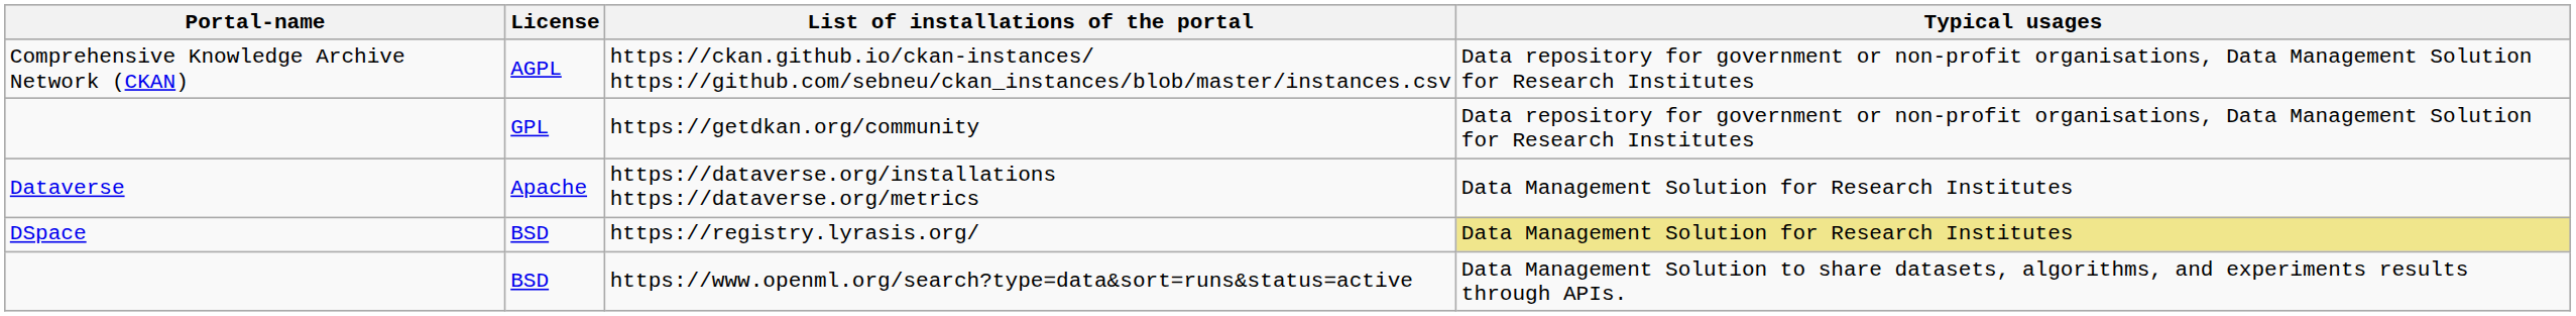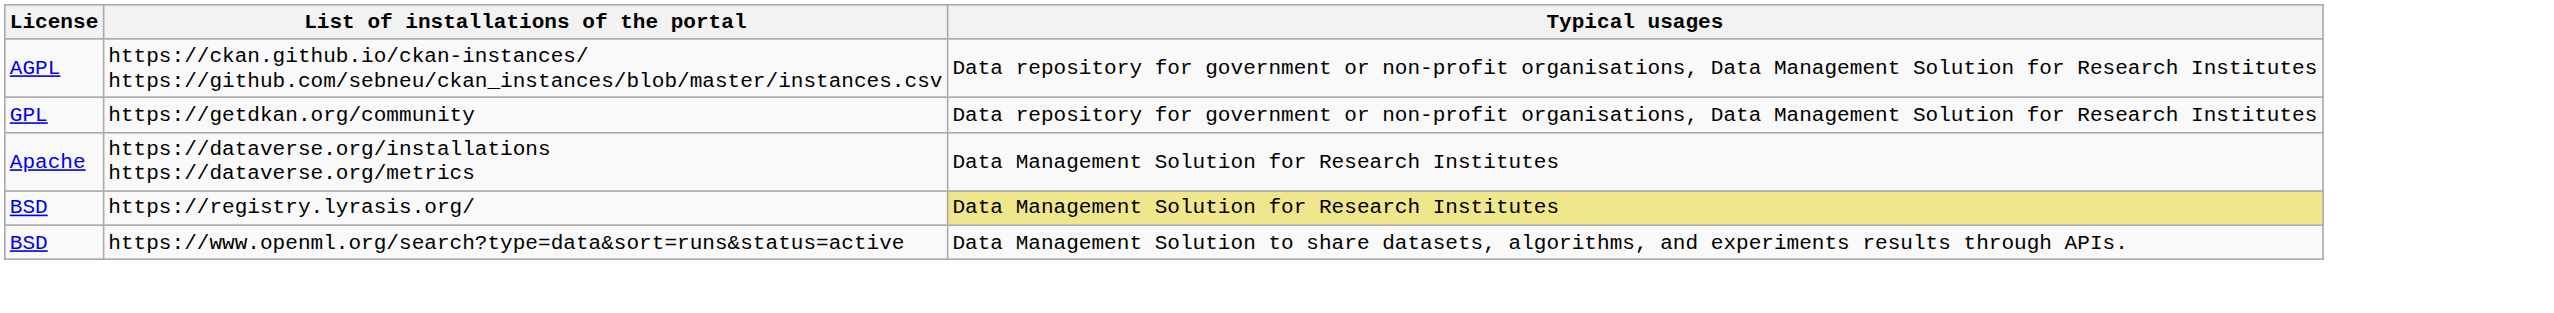- column: Portal-name | Comprehensive Knowledge Archive Network (CKAN) | Dataverse | DSpace
